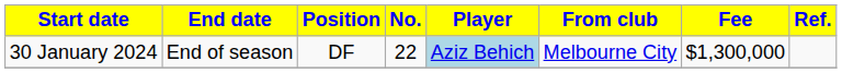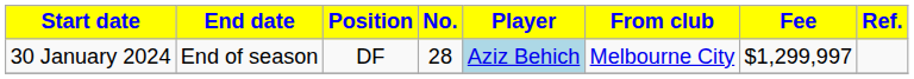30 January 2024 | No.: 22 -> 28
30 January 2024 | Fee: $1,300,000 -> $1,299,997
